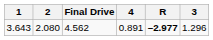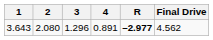columns swapped: 3 <-> Final Drive
